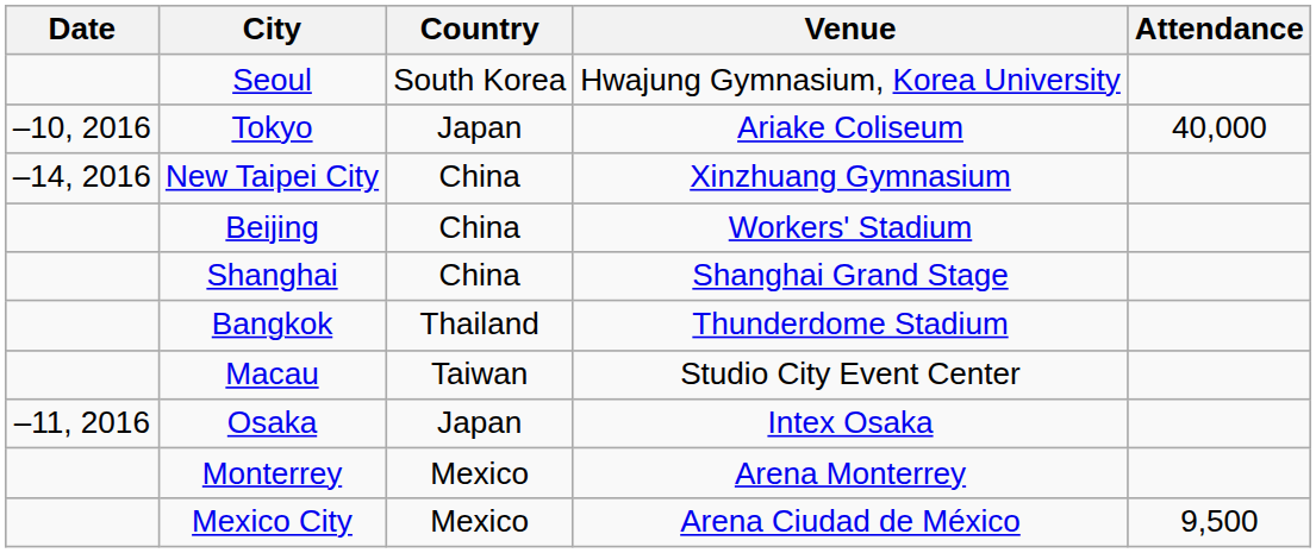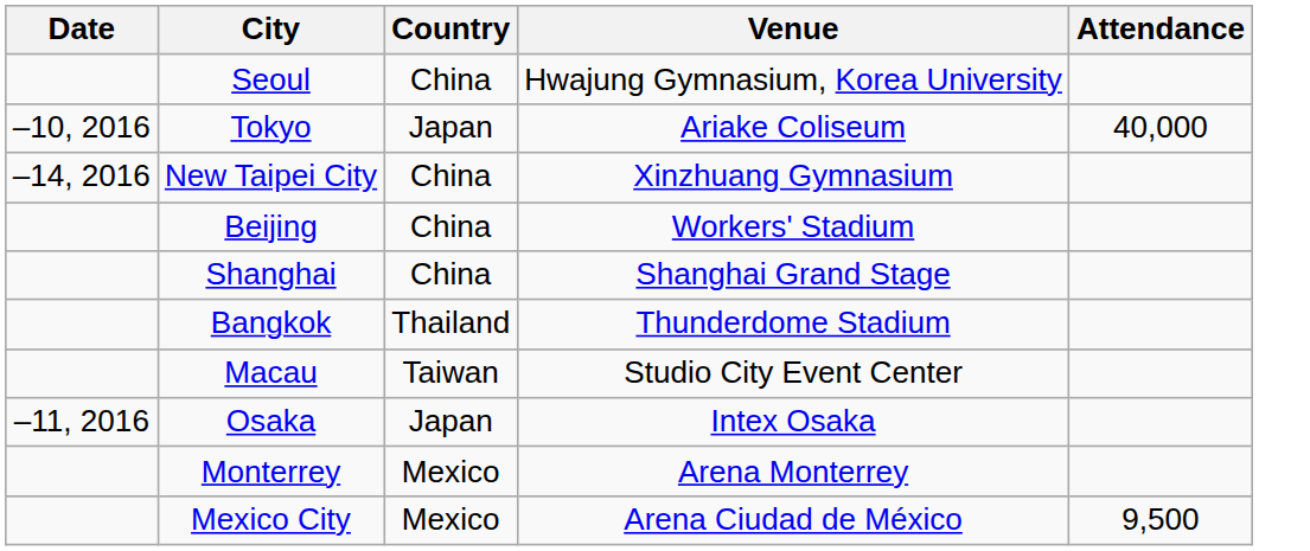Seoul | Country: South Korea -> China
